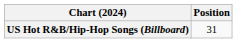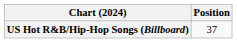US Hot R&B/Hip-Hop Songs (Billboard) | Position: 31 -> 37
